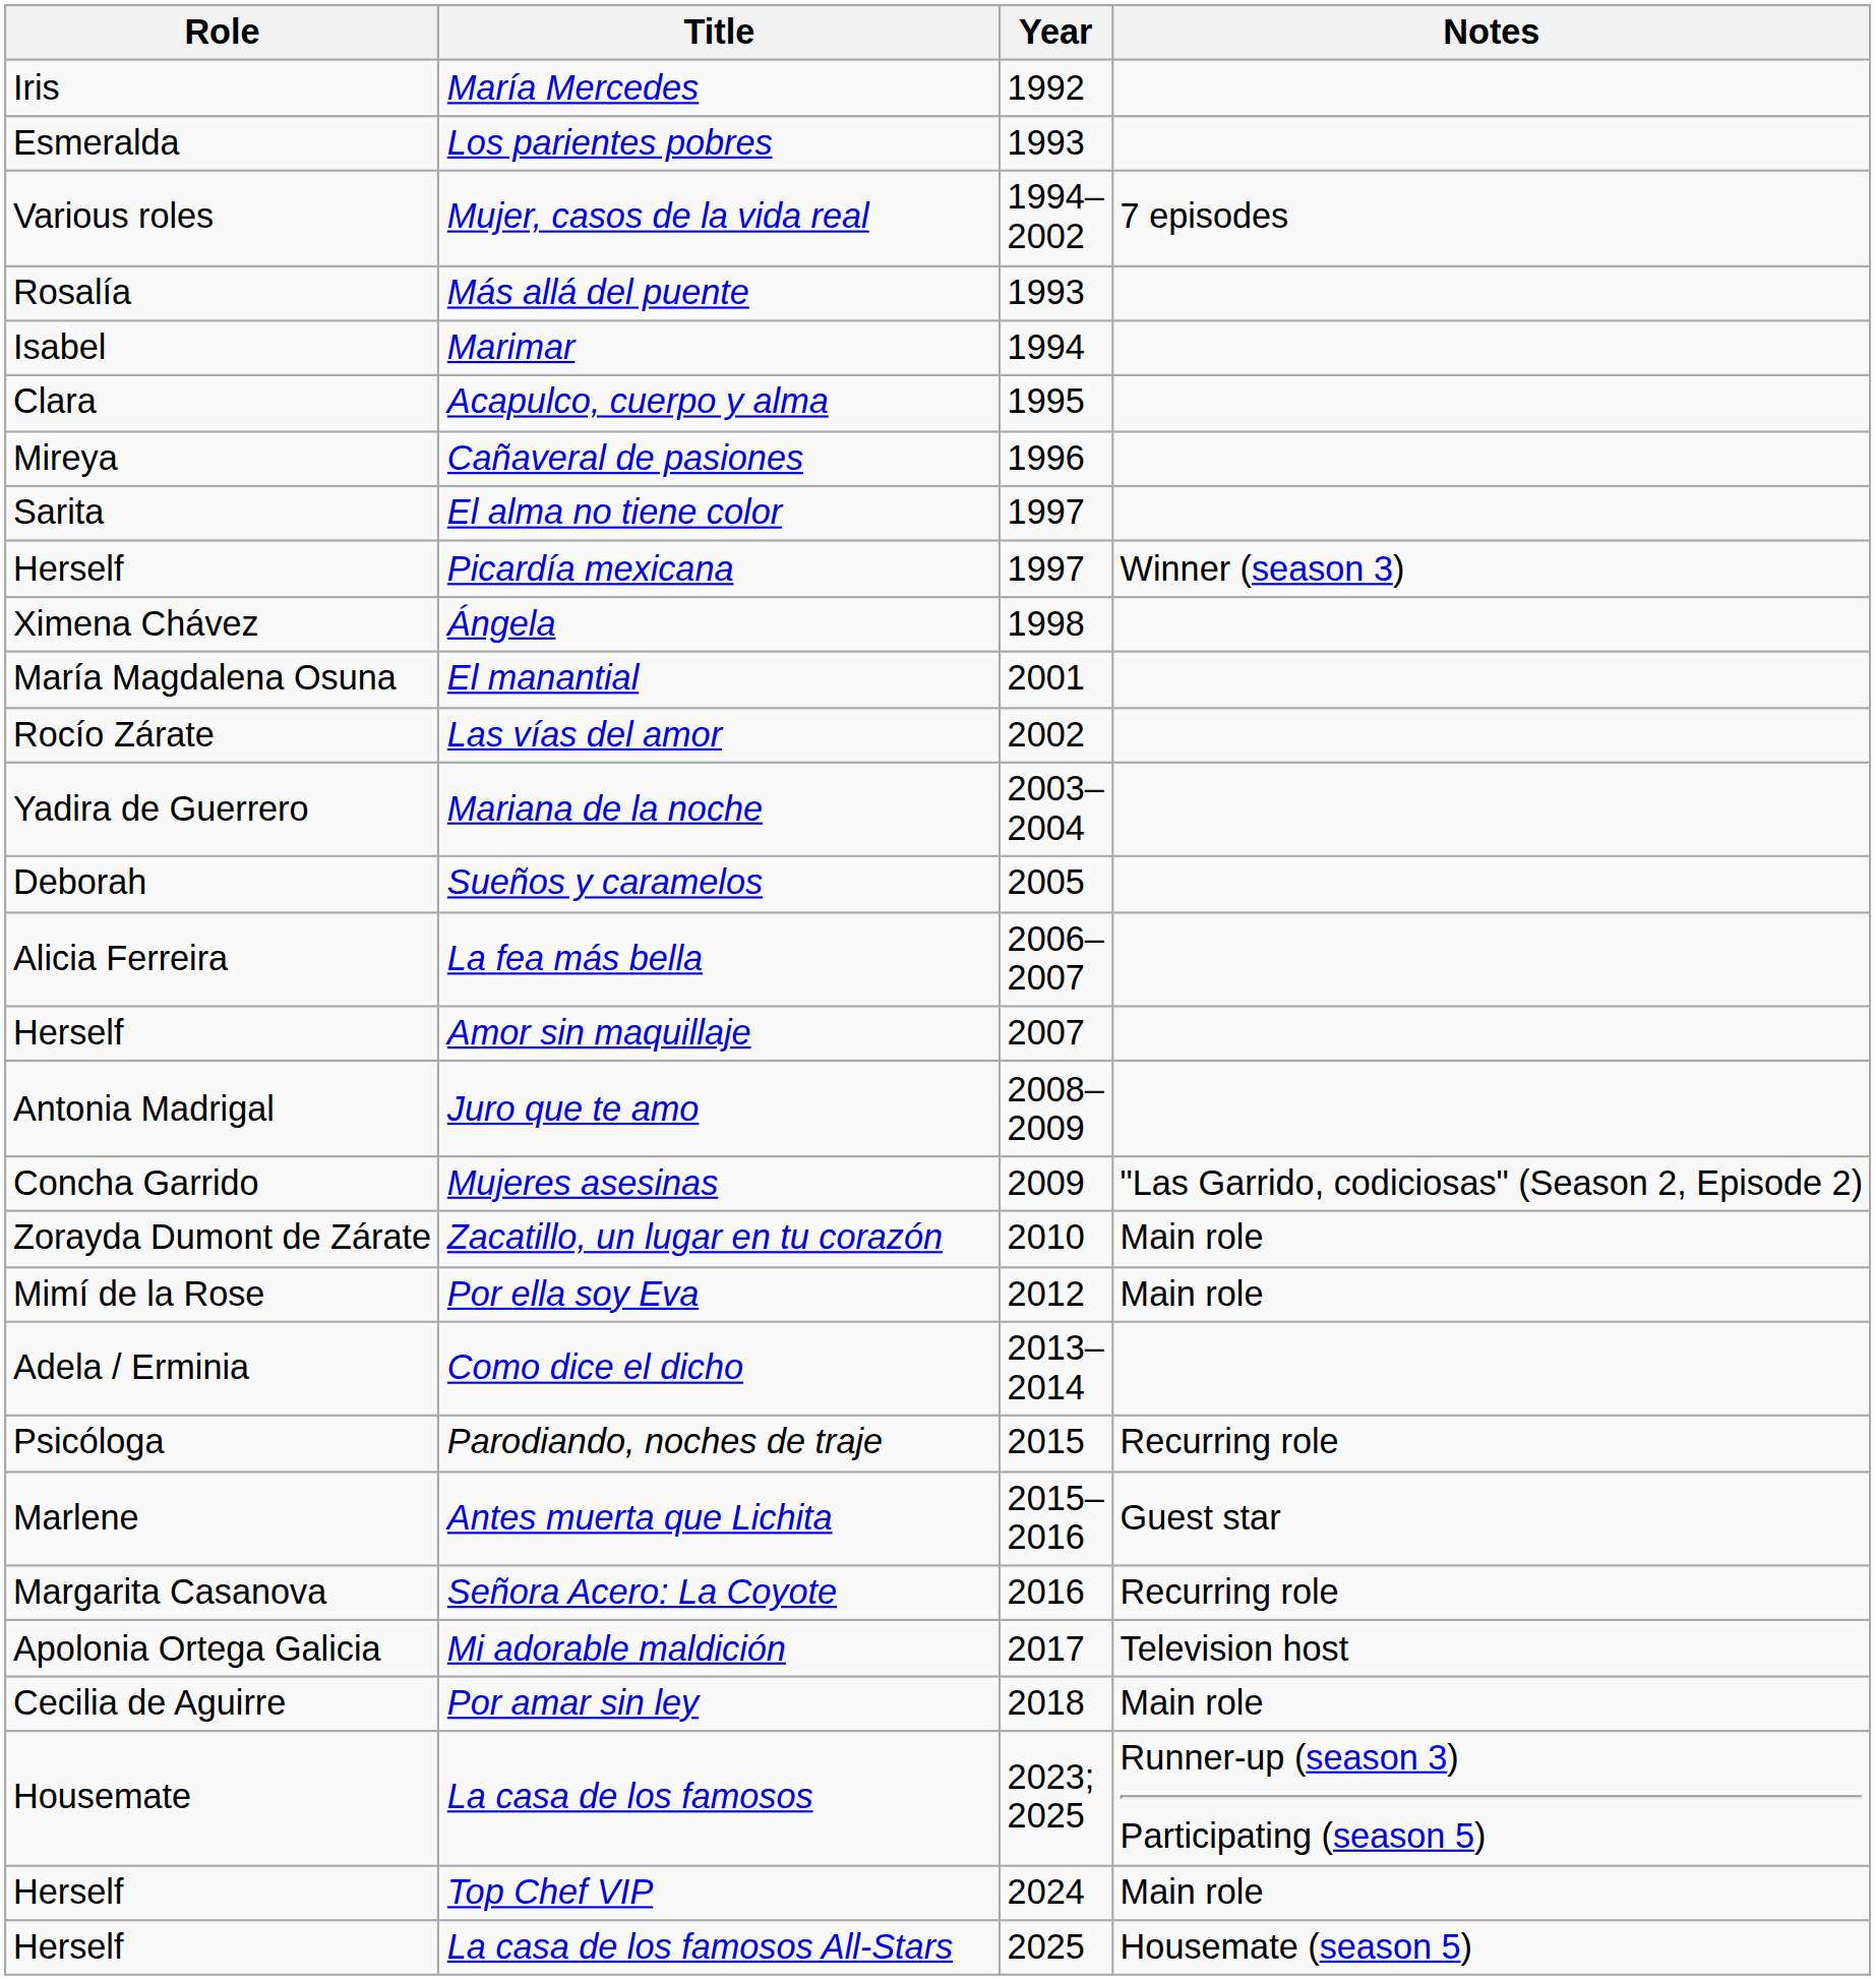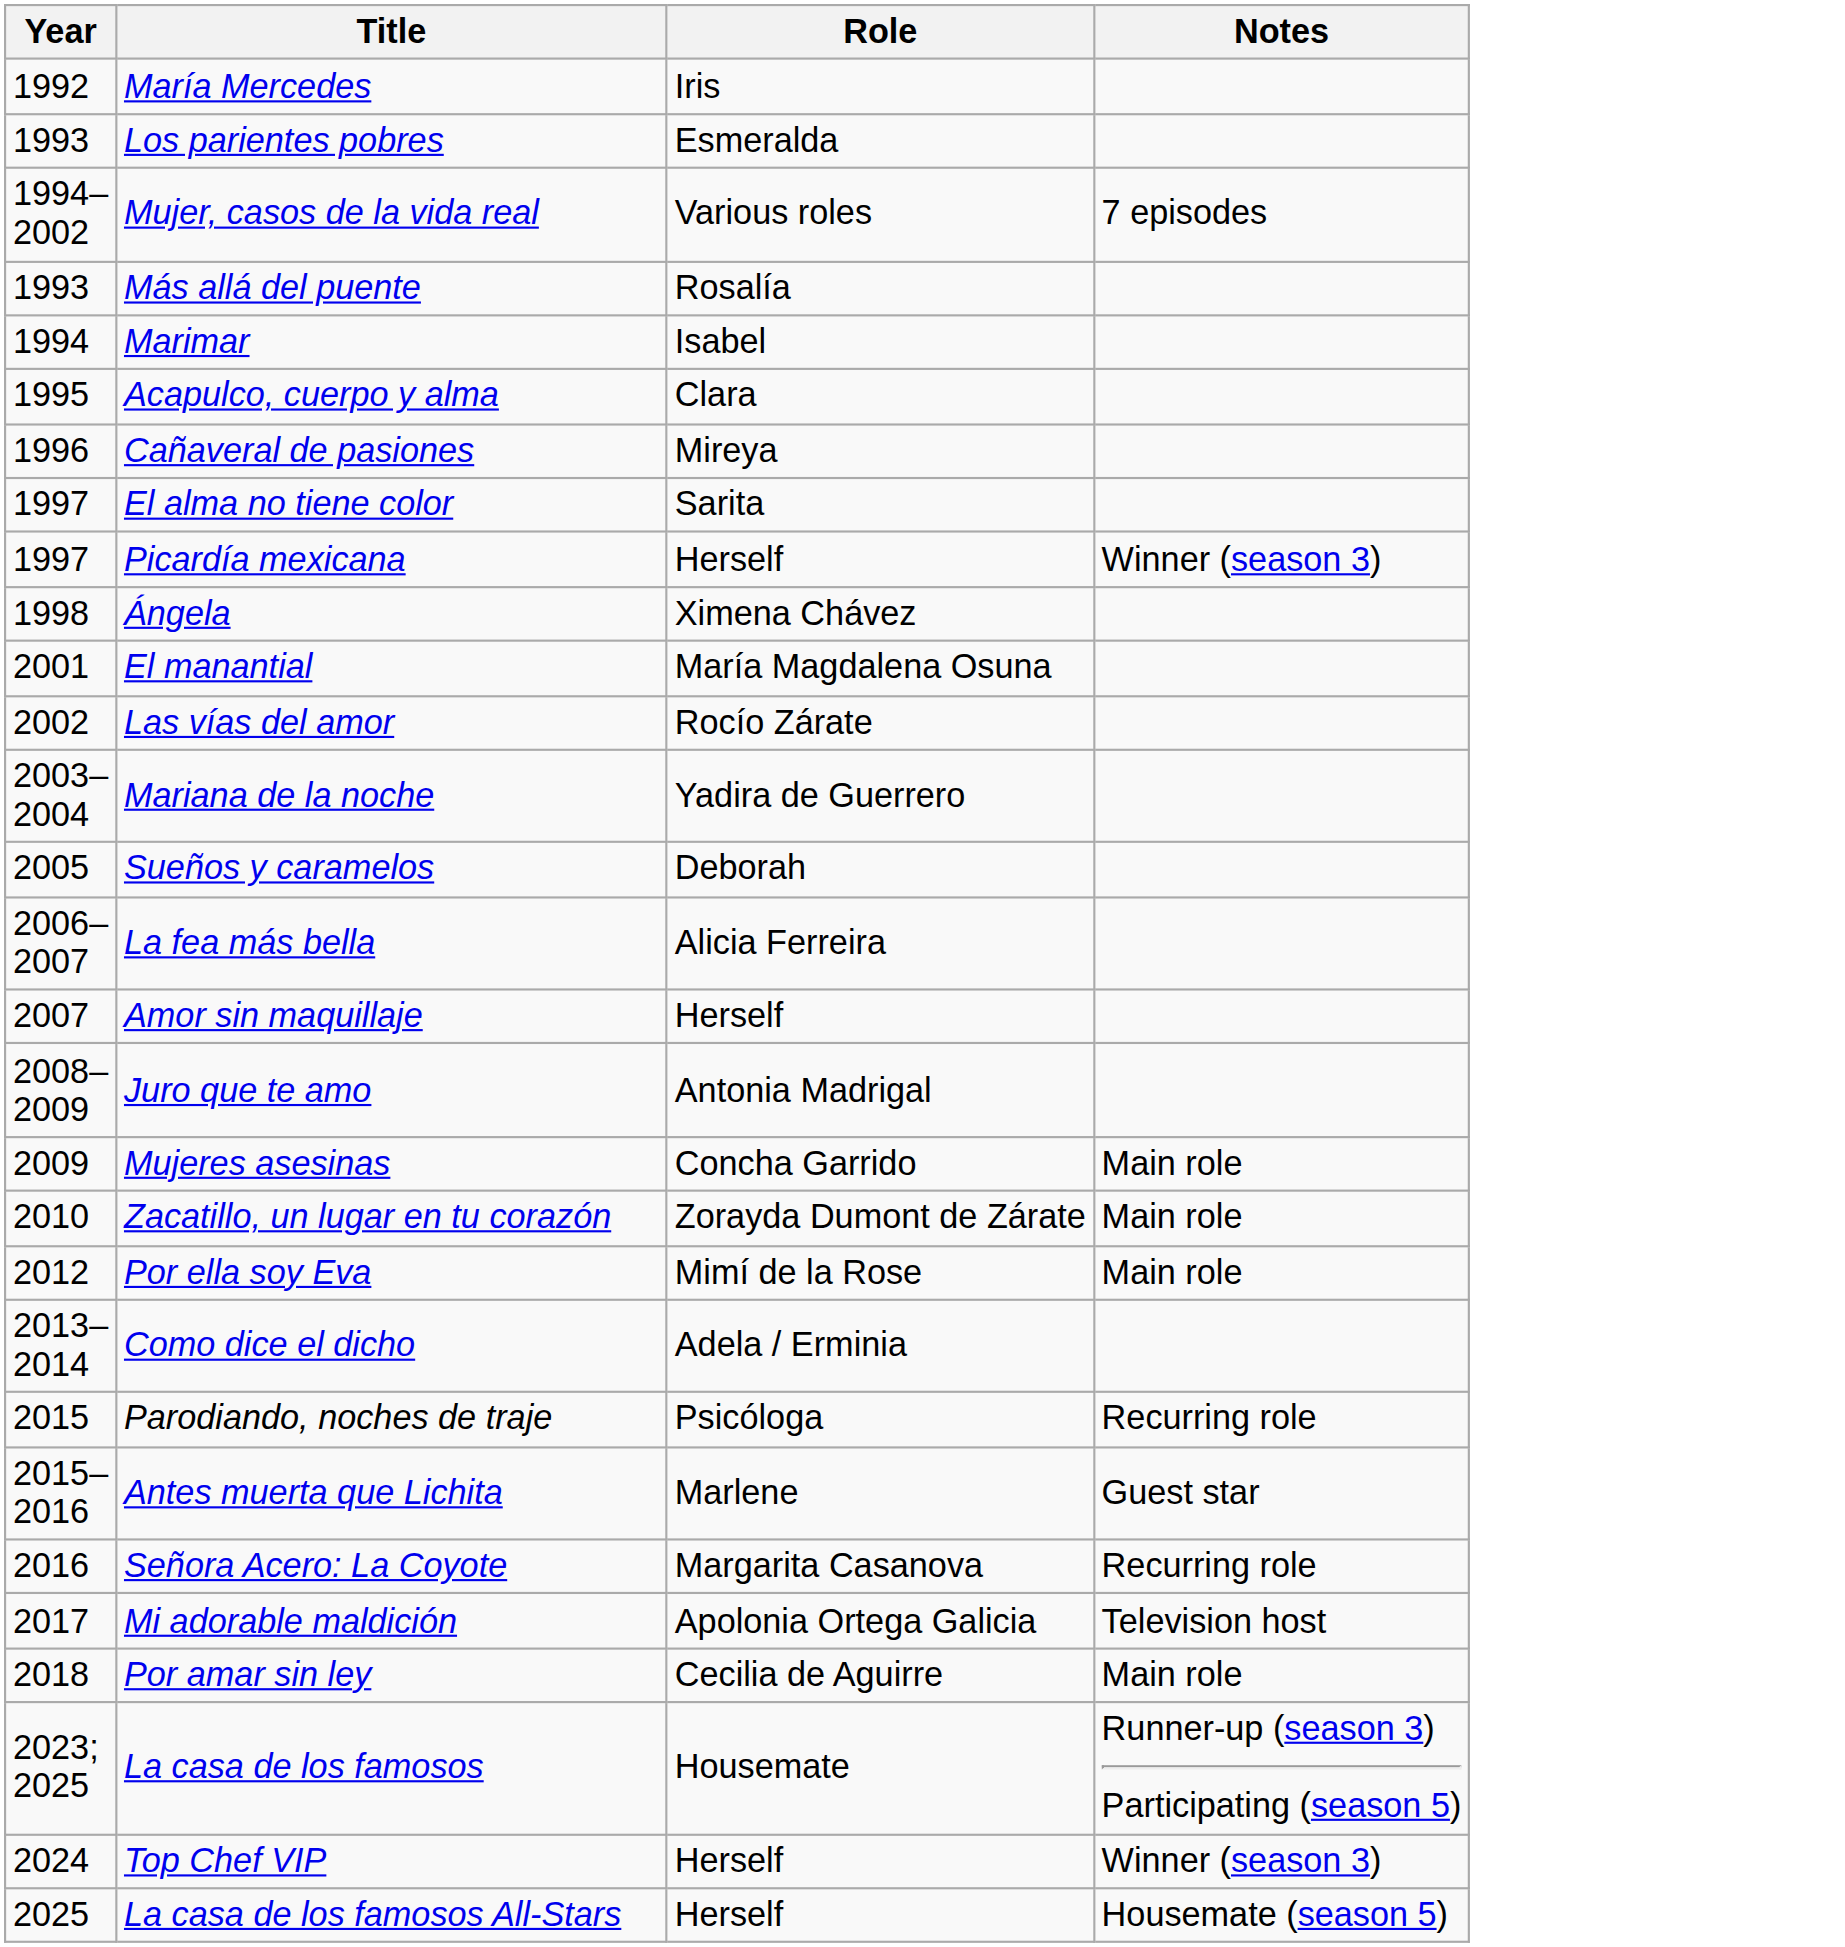columns swapped: Year <-> Role
Mujeres asesinas | Notes: "Las Garrido, codiciosas" (Season 2, Episode 2) -> Main role
Top Chef VIP | Notes: Main role -> Winner (season 3)
